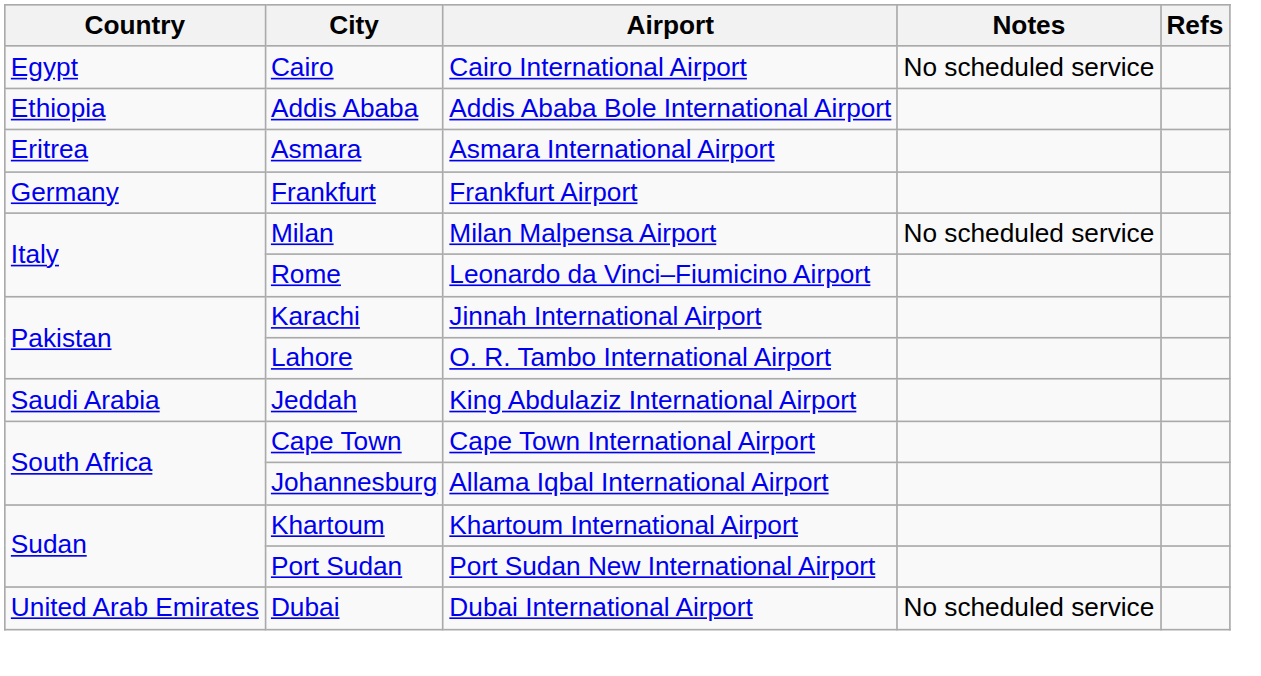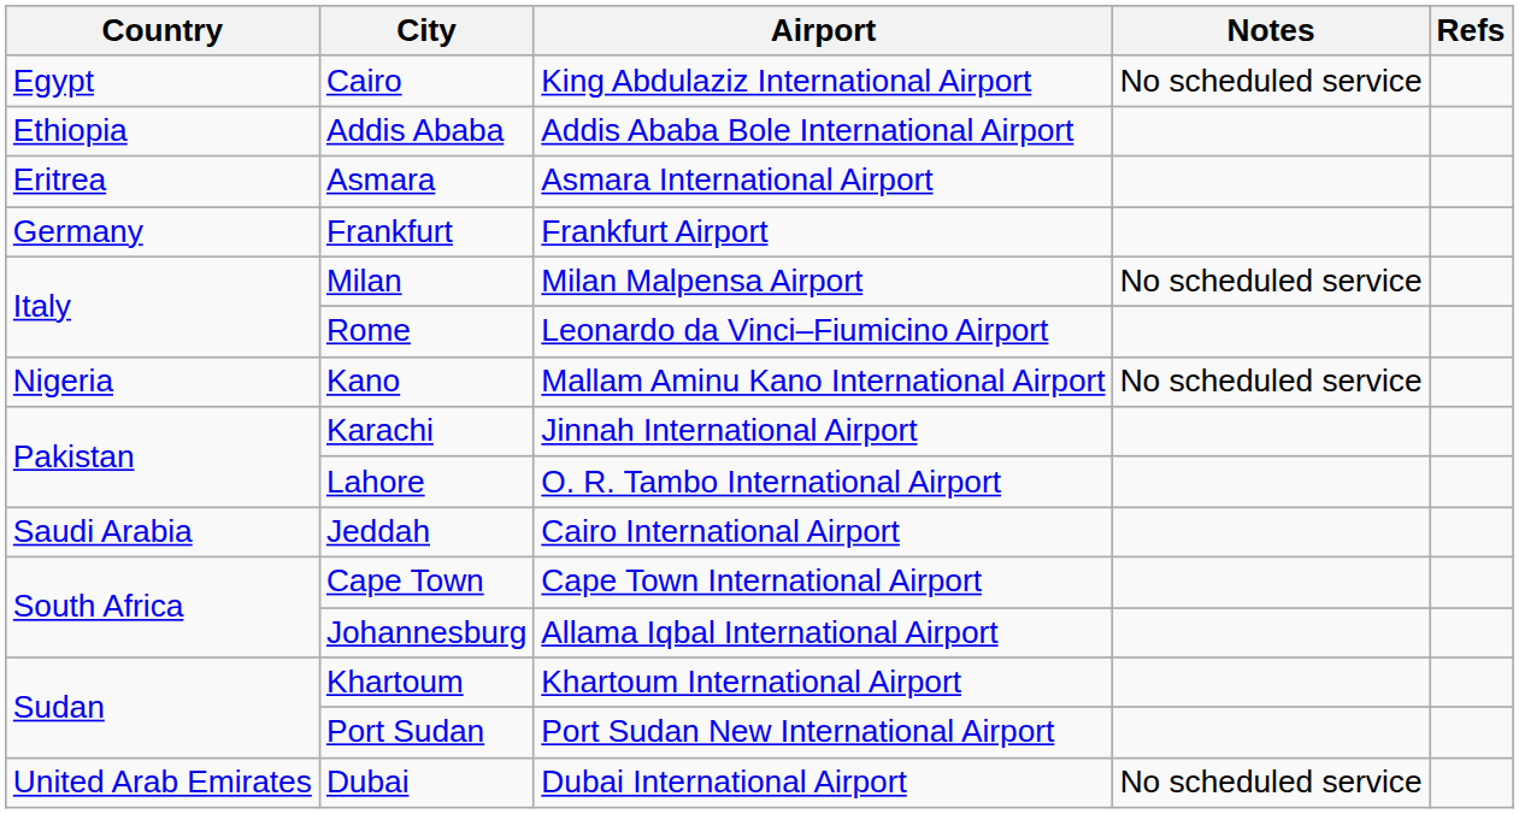Cairo | Airport: Cairo International Airport -> King Abdulaziz International Airport
+ row: Nigeria | Kano | Mallam Aminu Kano International Airport | No scheduled service
Jeddah | Airport: King Abdulaziz International Airport -> Cairo International Airport
